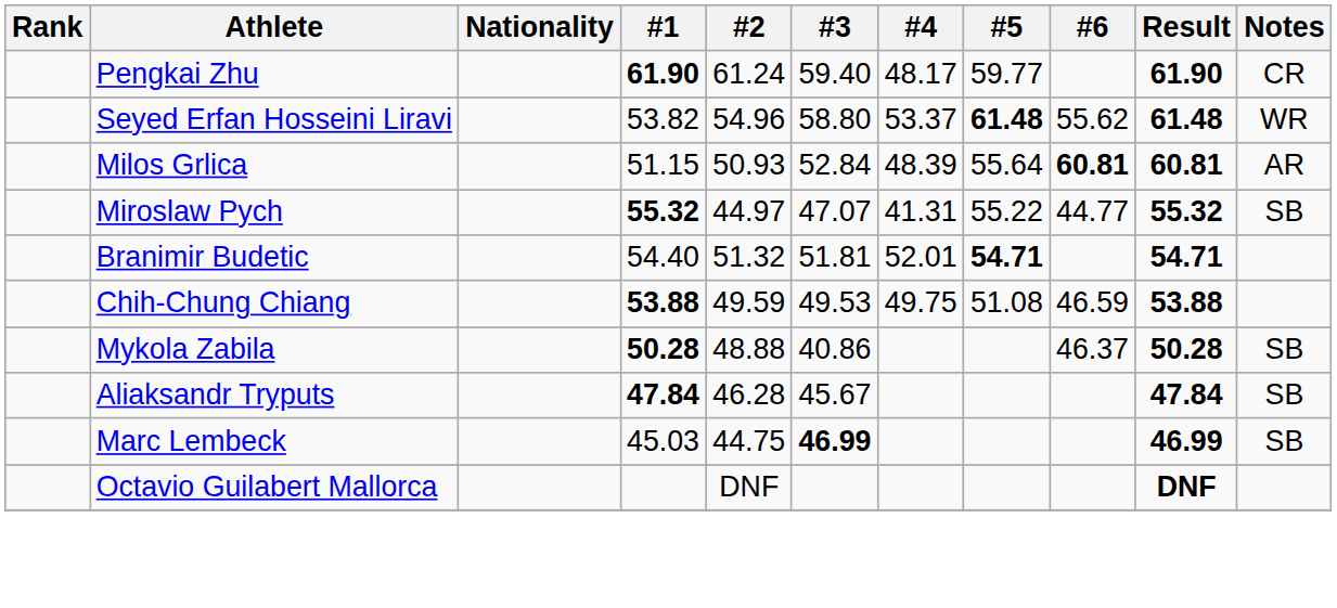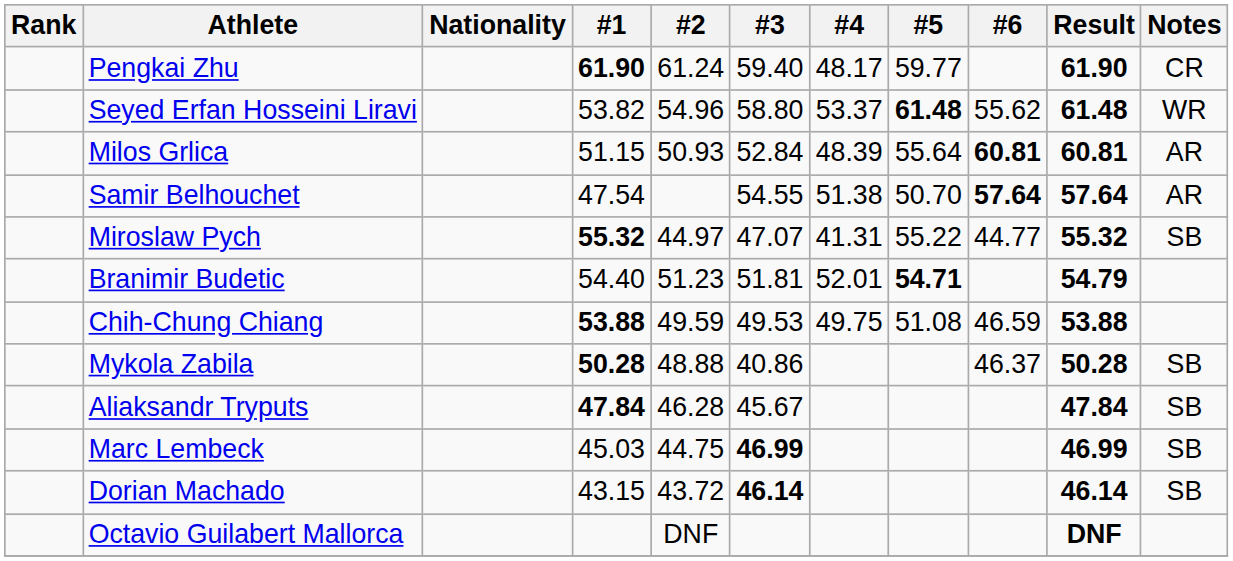+ row: Samir Belhouchet | 47.54 | 54.55 | 51.38 | 50.70 | 57.64 | 57.64 | AR
Branimir Budetic | #2: 51.32 -> 51.23
Branimir Budetic | Result: 54.71 -> 54.79
+ row: Dorian Machado | 43.15 | 43.72 | 46.14 | 46.14 | SB
